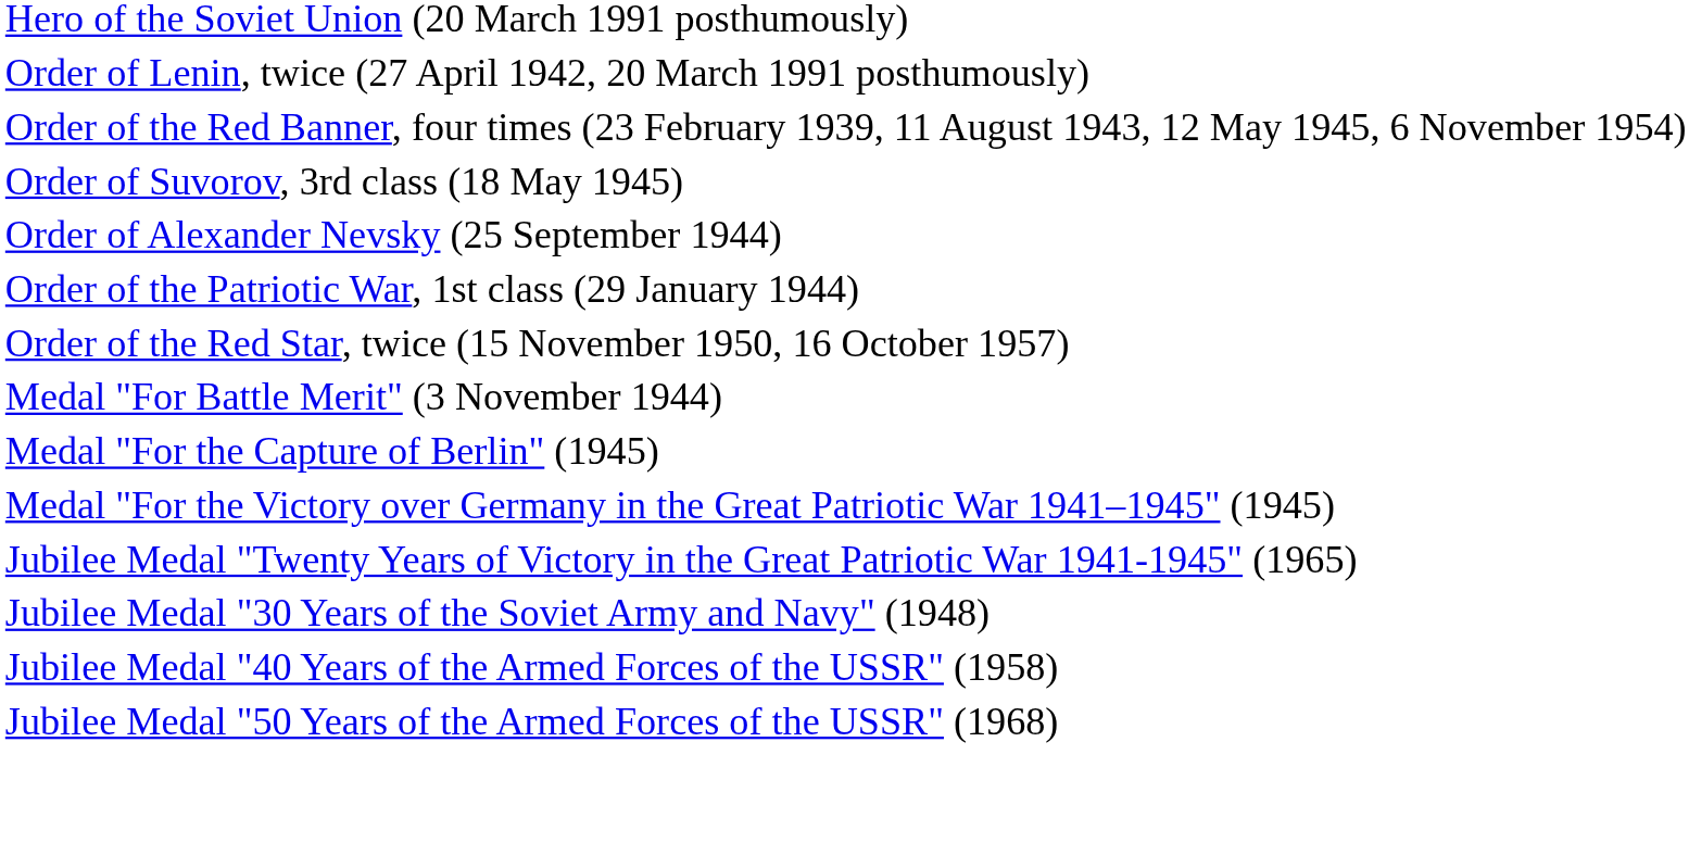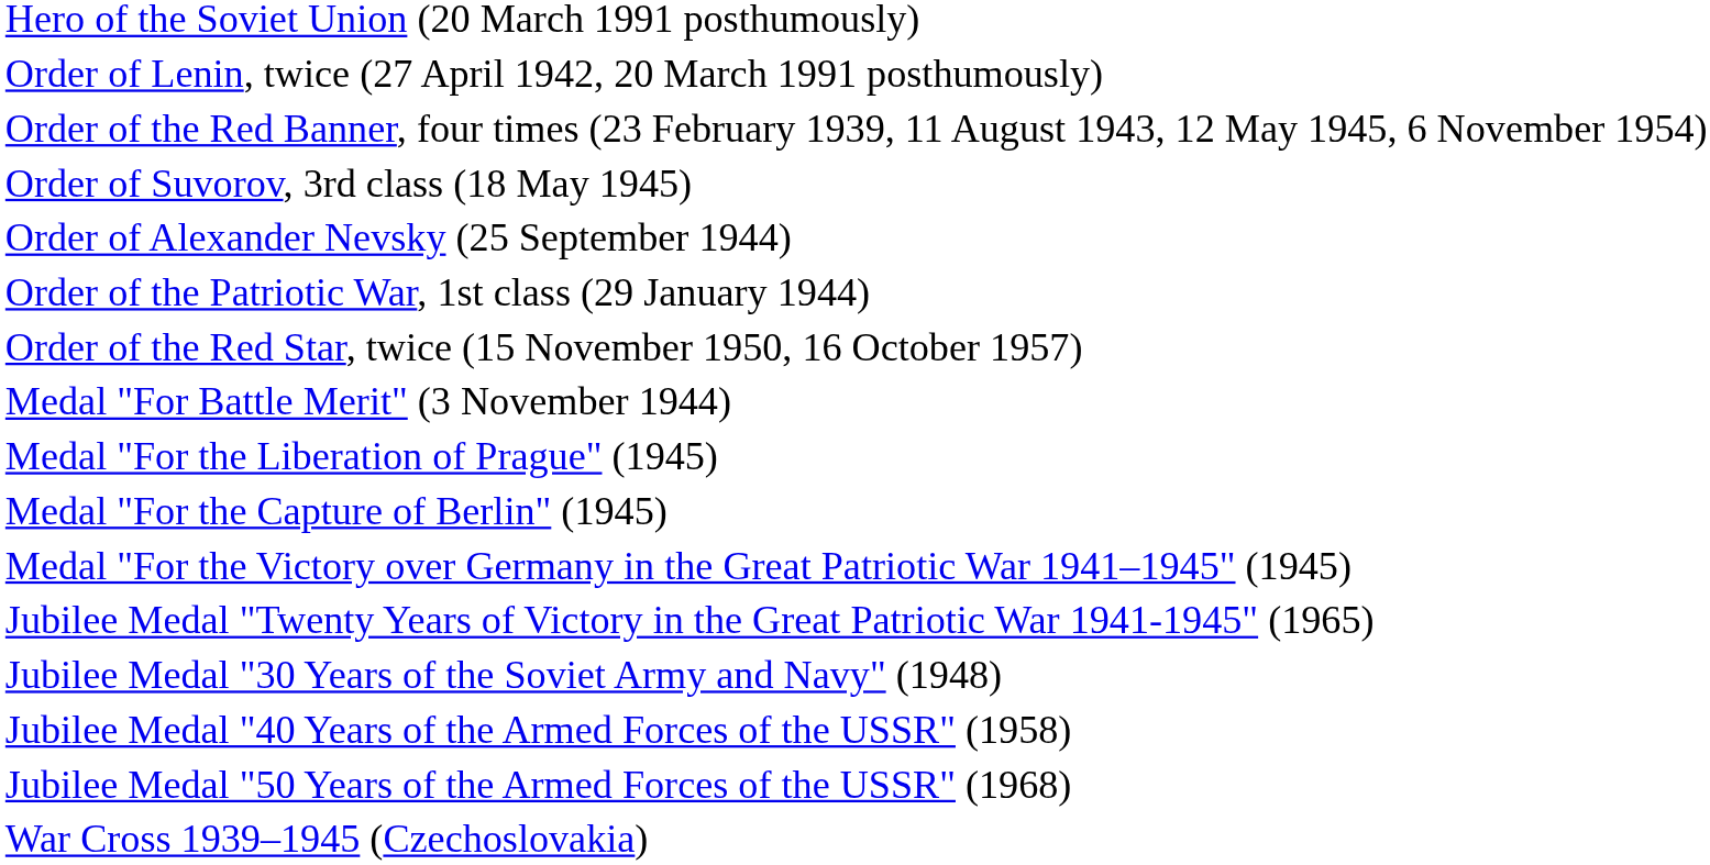+ row: Medal "For the Liberation of Prague" (1945)
+ row: War Cross 1939–1945 (Czechoslovakia)
